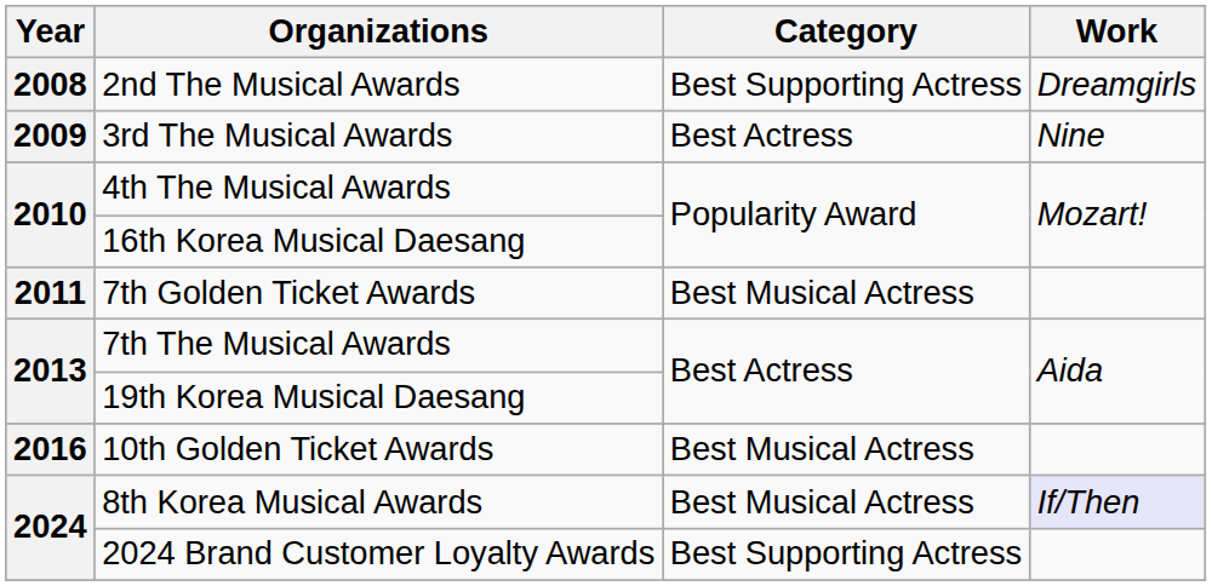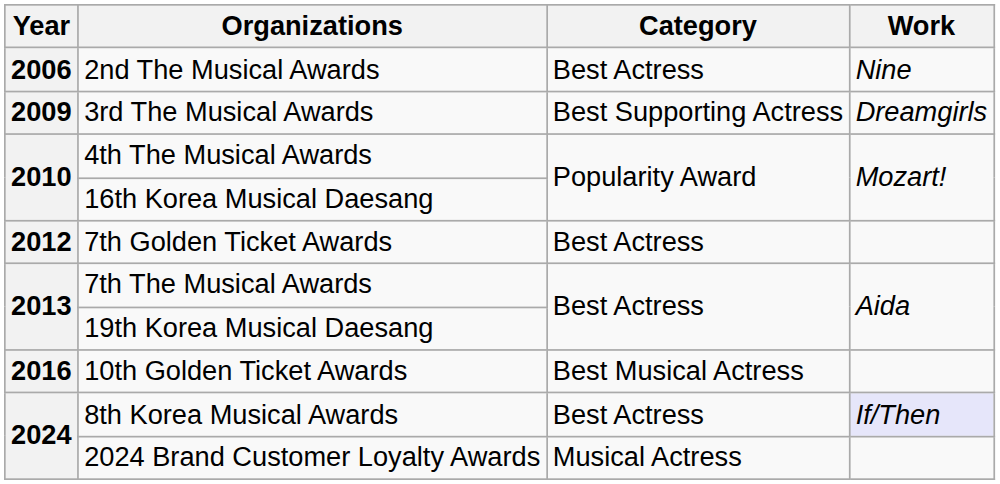2nd The Musical Awards | Year: 2008 -> 2006
2nd The Musical Awards | Category: Best Supporting Actress -> Best Actress
2nd The Musical Awards | Work: Dreamgirls -> Nine
3rd The Musical Awards | Category: Best Actress -> Best Supporting Actress
3rd The Musical Awards | Work: Nine -> Dreamgirls
7th Golden Ticket Awards | Year: 2011 -> 2012
7th Golden Ticket Awards | Category: Best Musical Actress -> Best Actress
8th Korea Musical Awards | Category: Best Musical Actress -> Best Actress
2024 Brand Customer Loyalty Awards | Category: Best Supporting Actress -> Musical Actress
